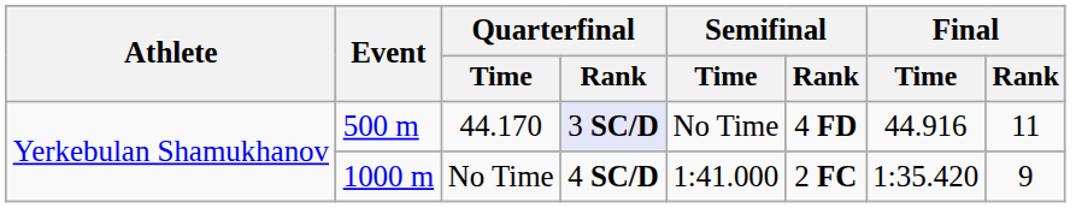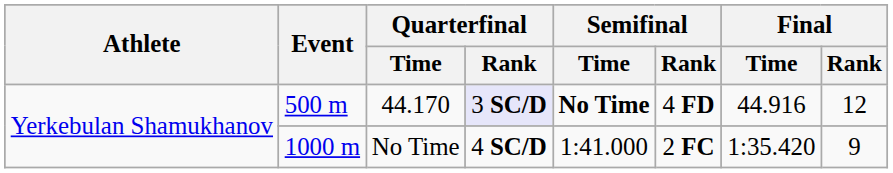44.170 | Semifinal / Time: normal -> bold
44.170 | Final / Rank: 11 -> 12
